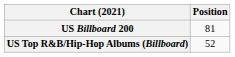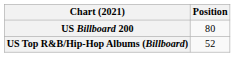US Billboard 200 | Position: 81 -> 80
